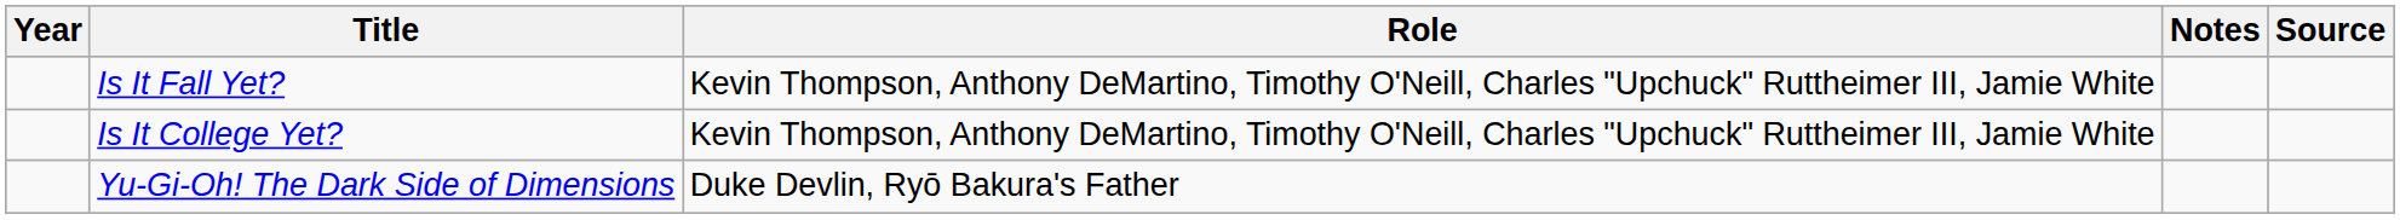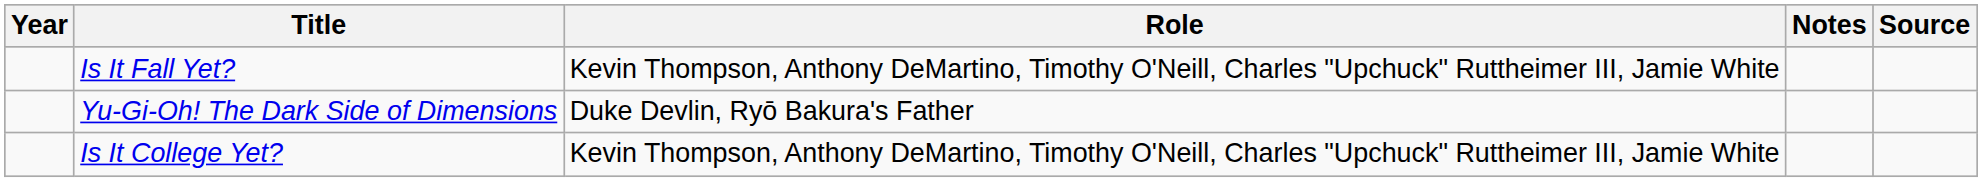rows swapped: Is It College Yet? <-> Yu-Gi-Oh! The Dark Side of Dimensions
